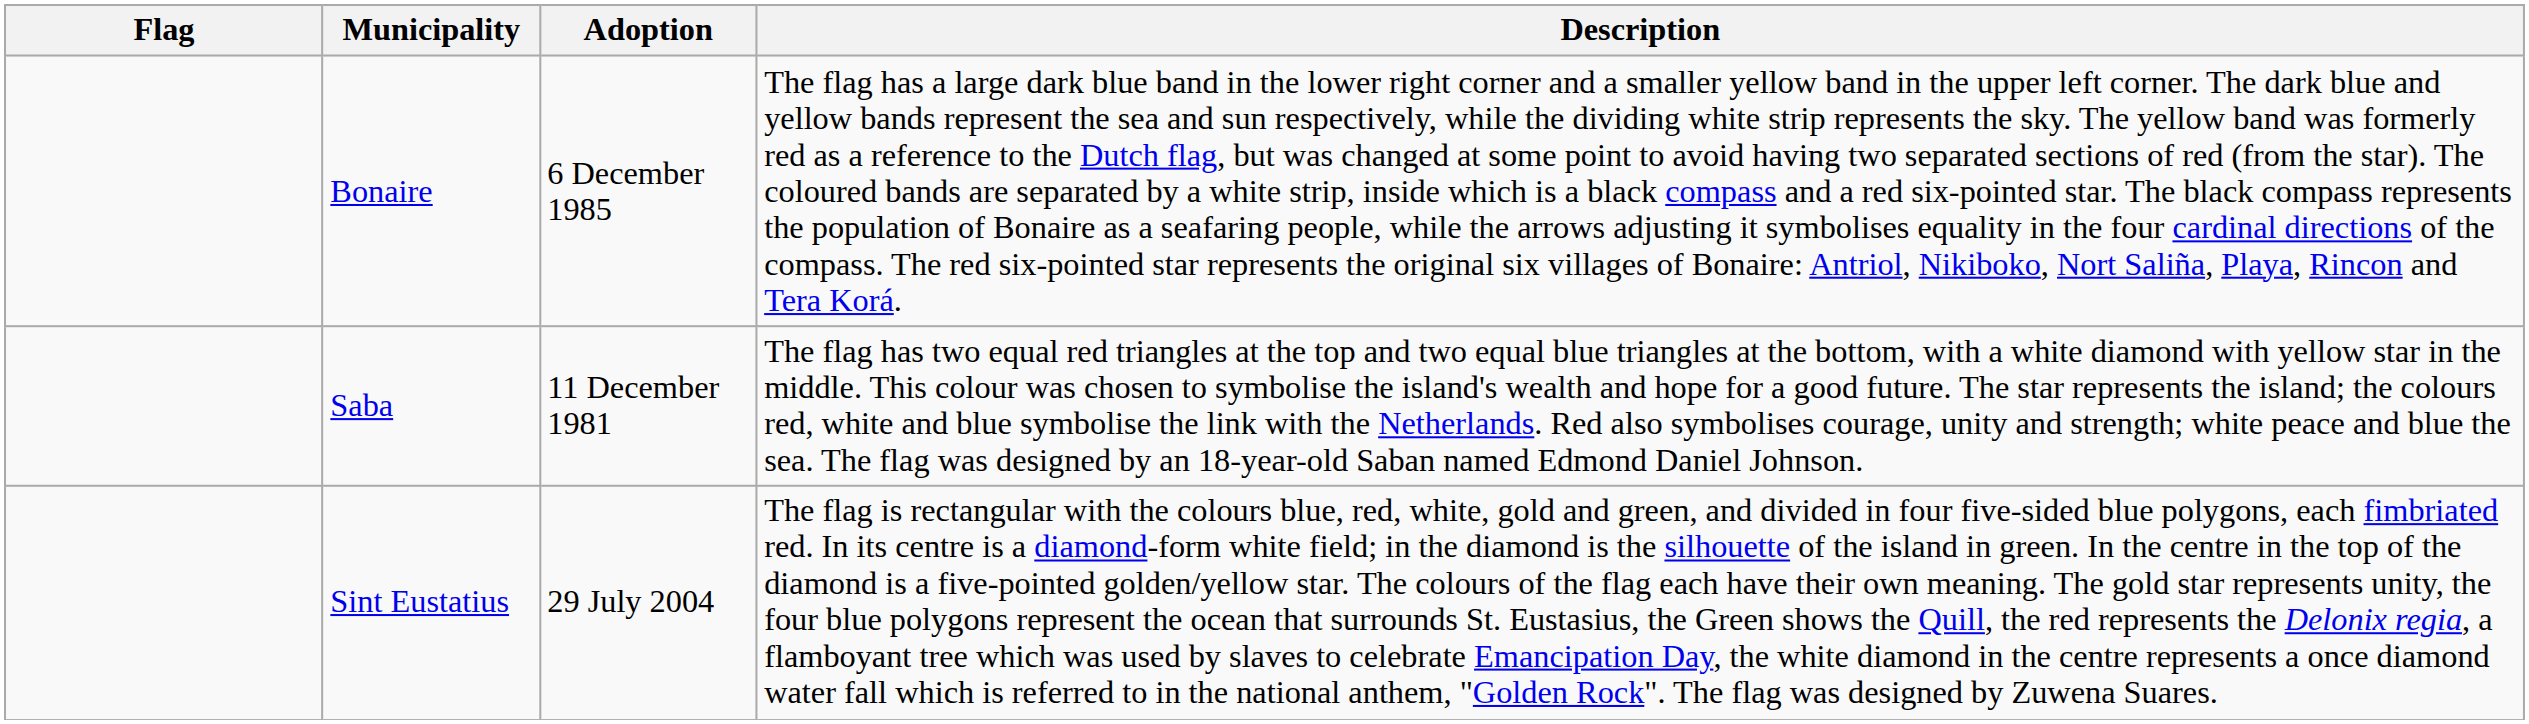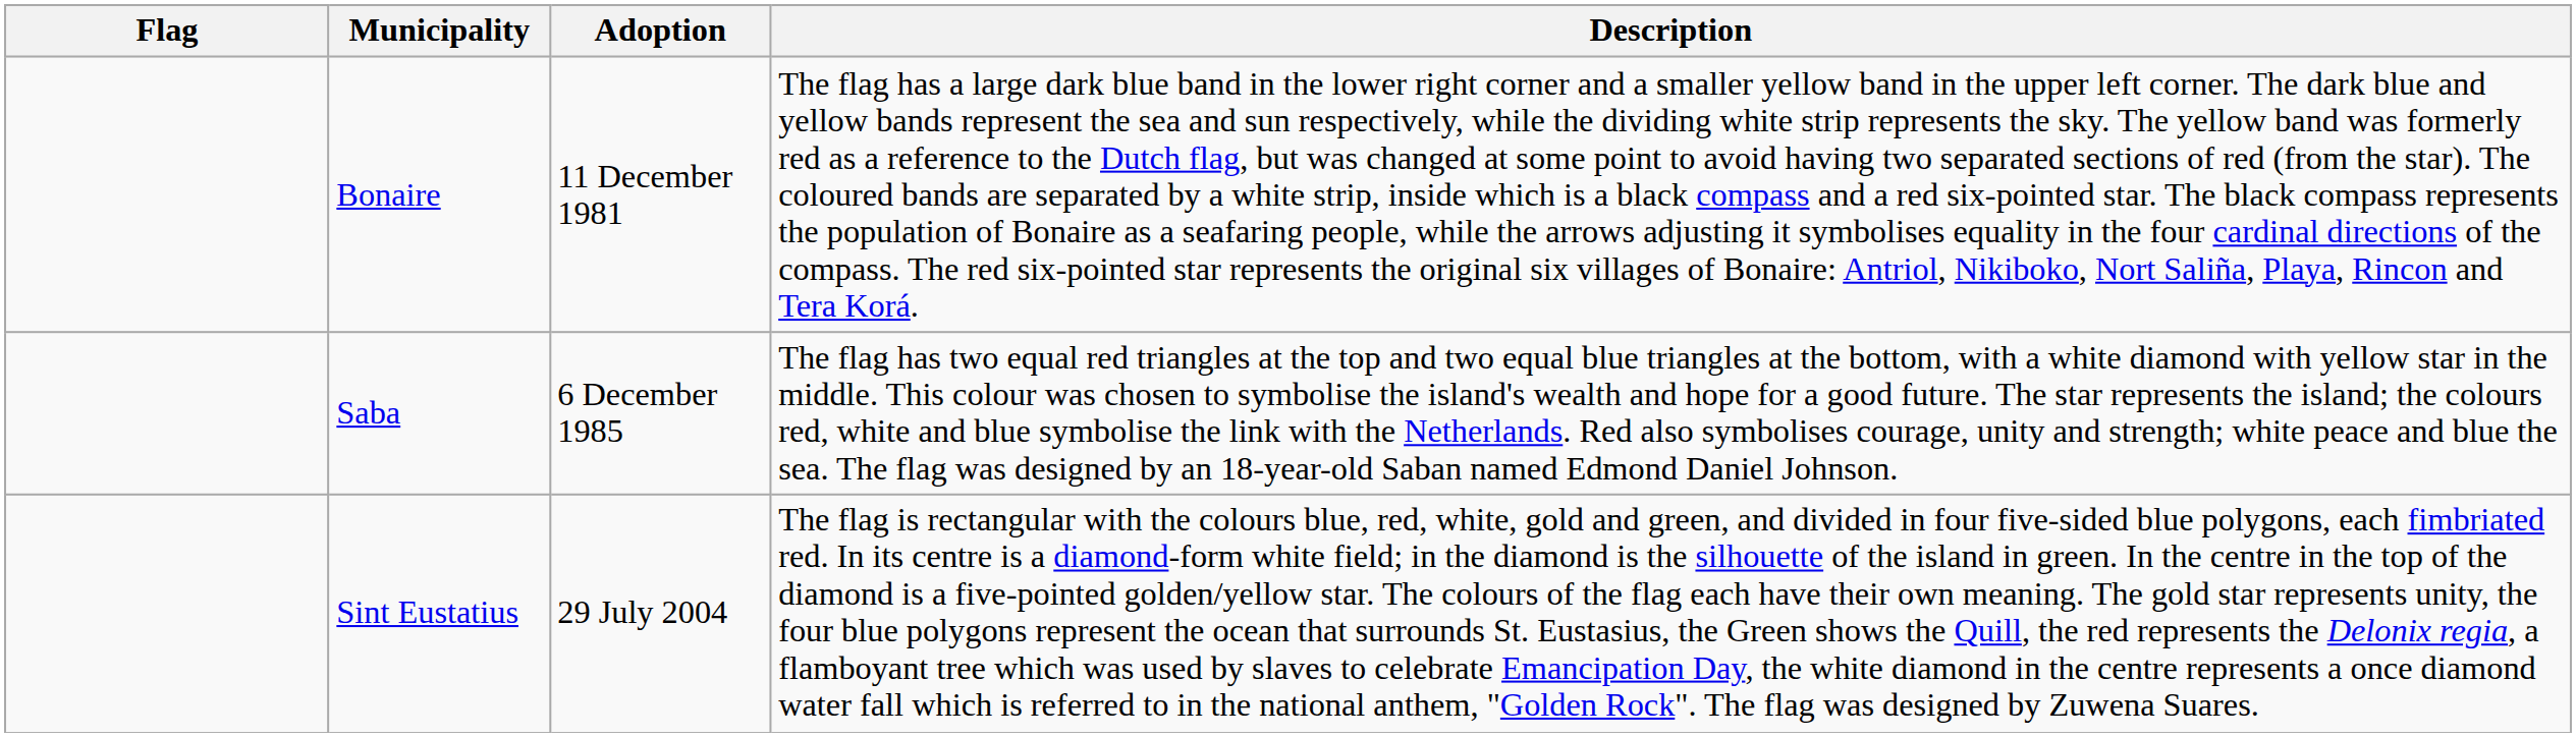Bonaire | Adoption: 6 December 1985 -> 11 December 1981
Saba | Adoption: 11 December 1981 -> 6 December 1985
